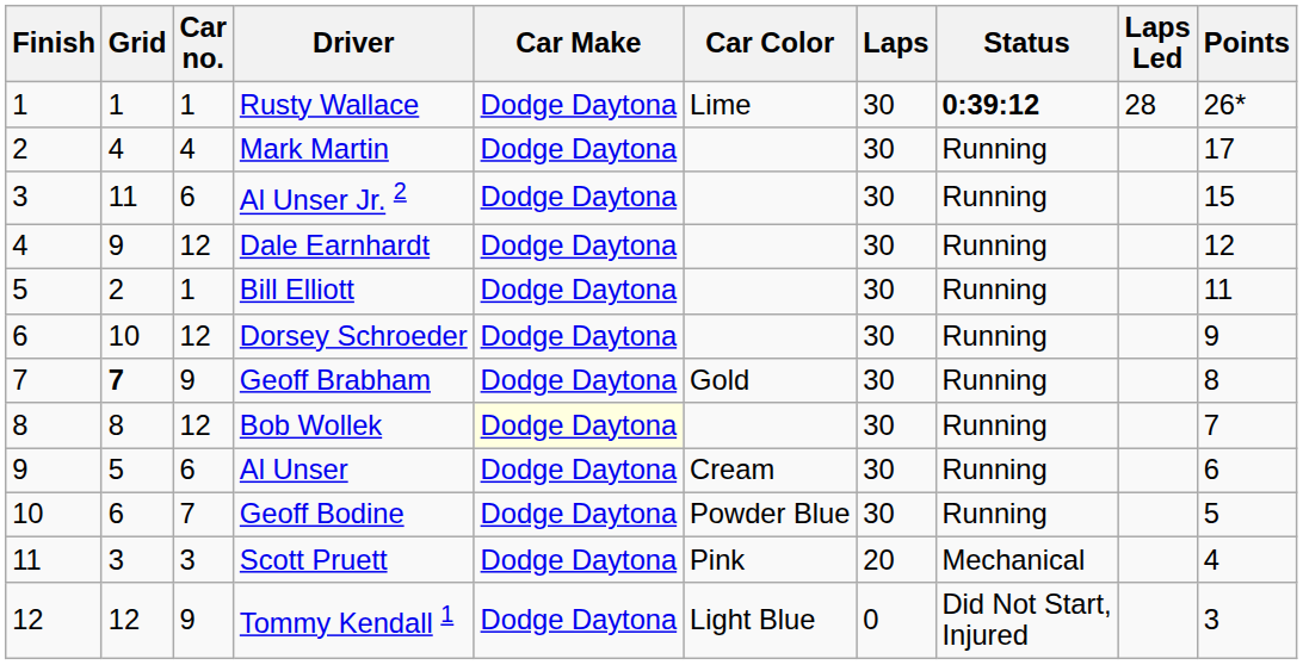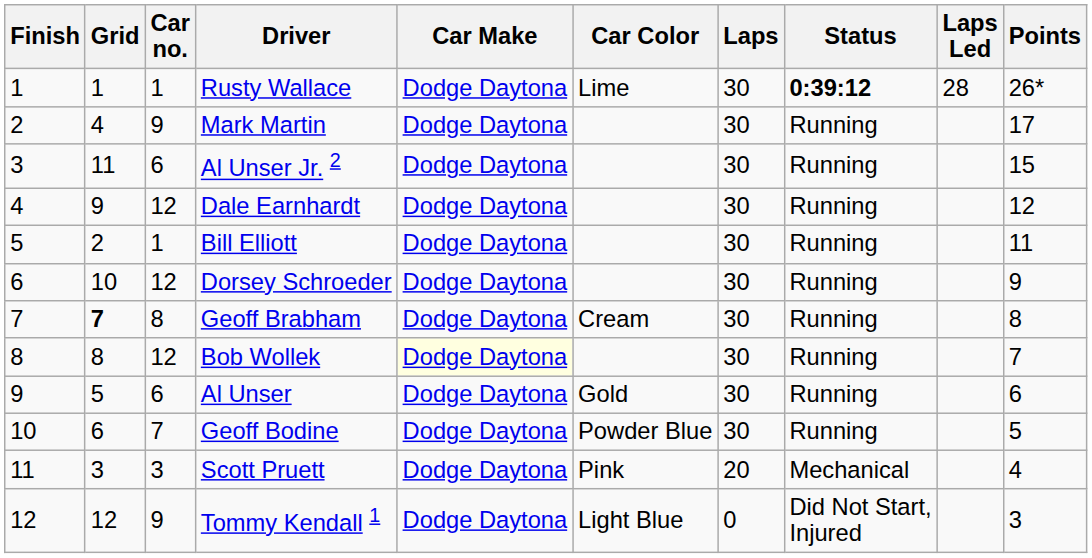Mark Martin | Car no.: 4 -> 9
Geoff Brabham | Car no.: 9 -> 8
Geoff Brabham | Car Color: Gold -> Cream
Al Unser | Car Color: Cream -> Gold
